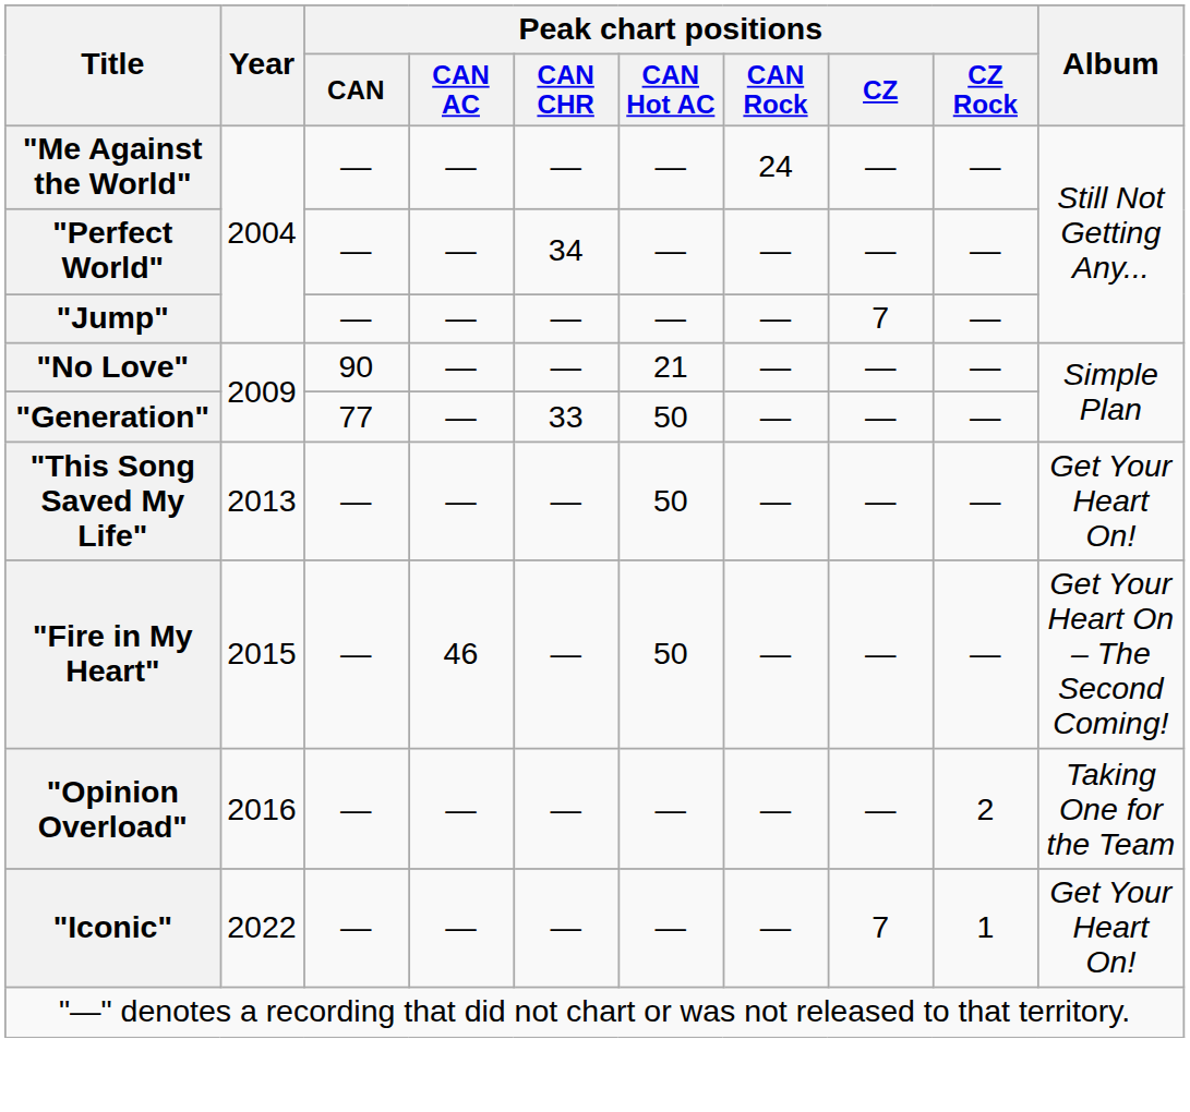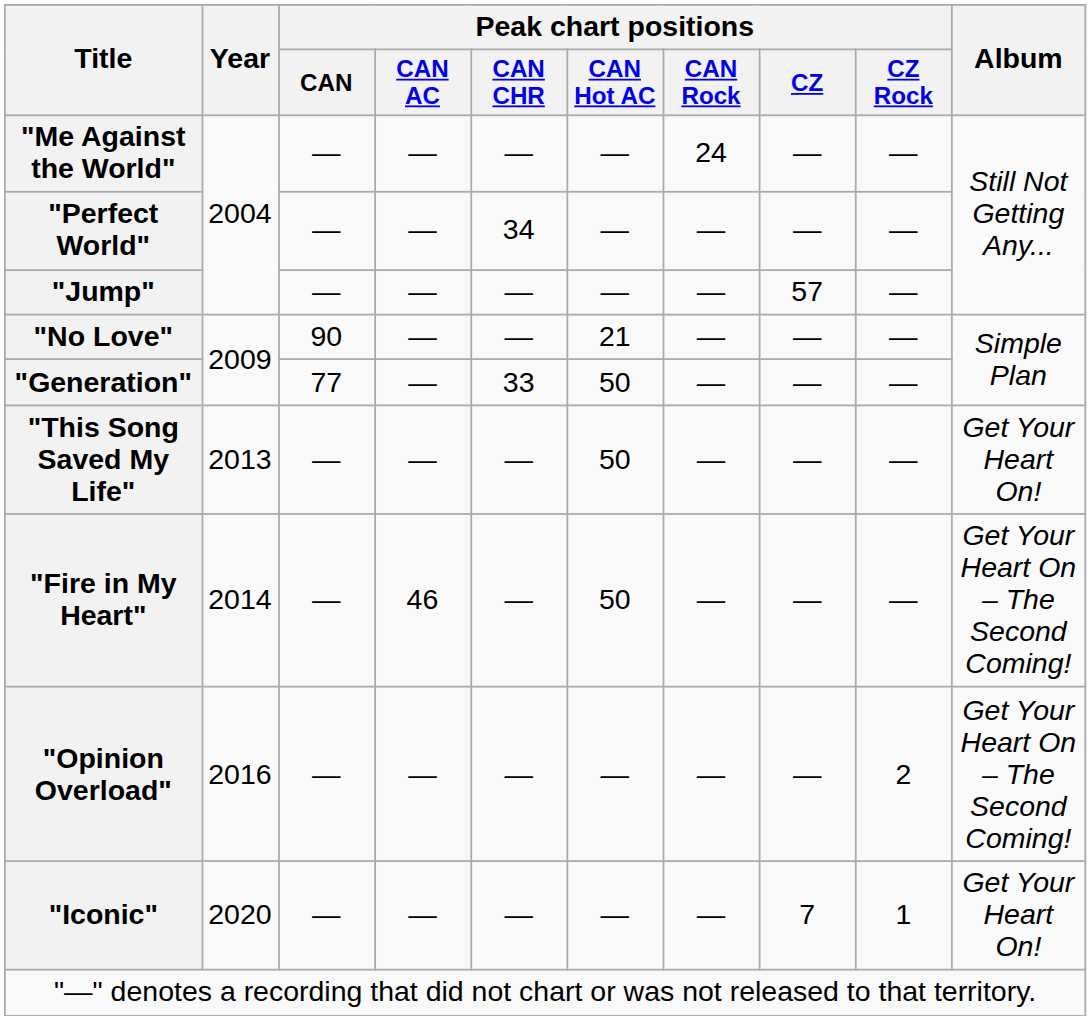"Jump" | Peak chart positions / CZ: 7 -> 57
"Fire in My Heart" | Year: 2015 -> 2014
"Opinion Overload" | Album: Taking One for the Team -> Get Your Heart On – The Second Coming!
"Iconic" | Year: 2022 -> 2020
